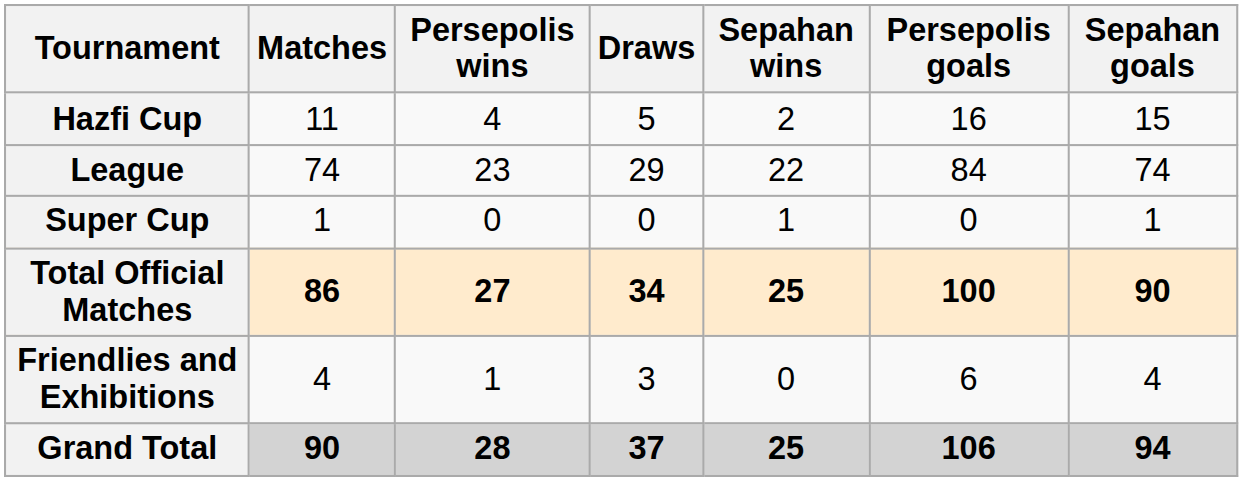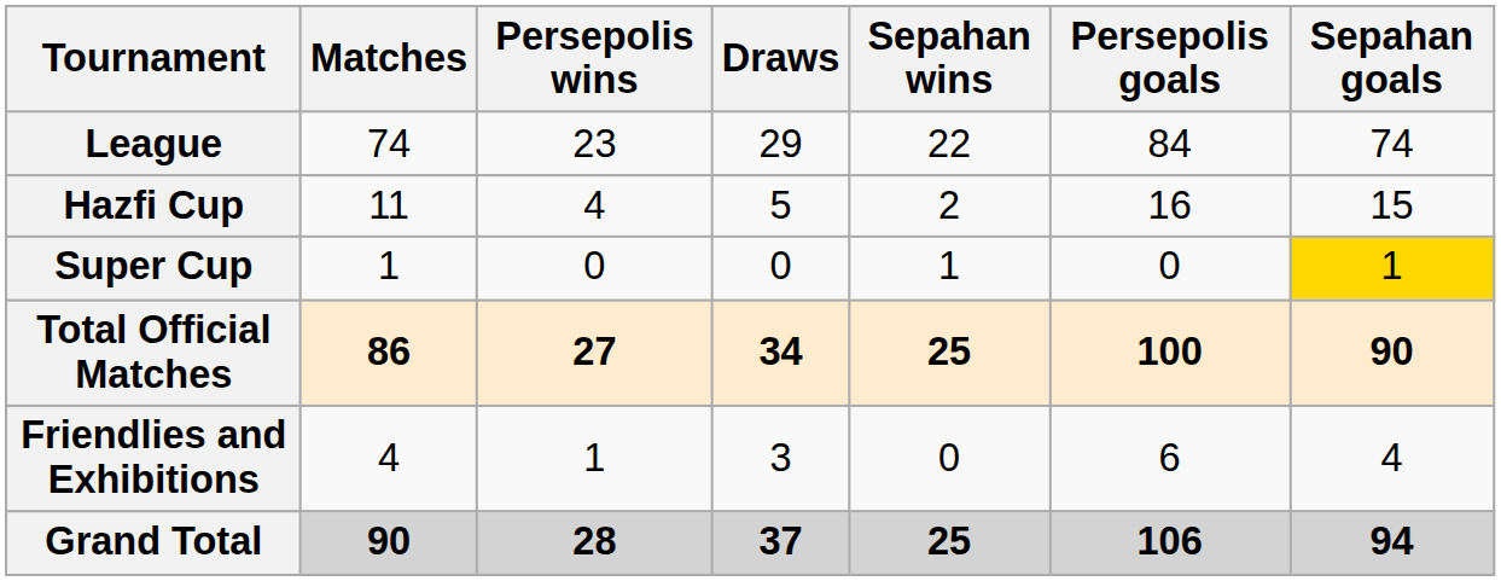rows swapped: League <-> Hazfi Cup
Super Cup | Sepahan goals: no background -> gold background
